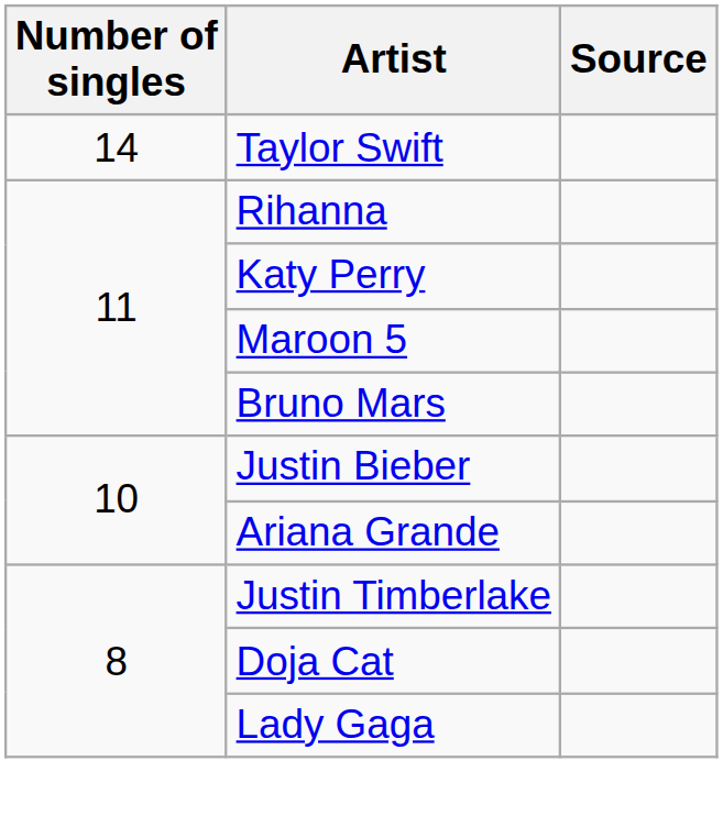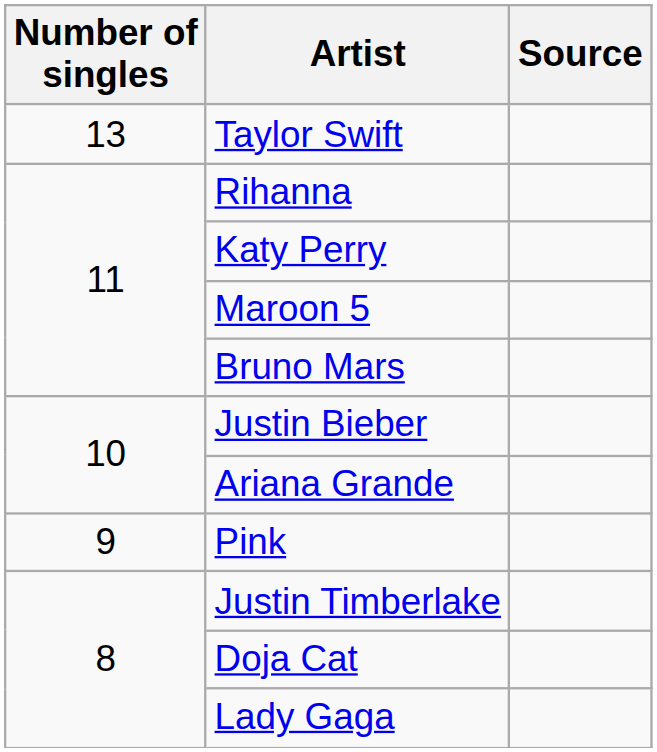Taylor Swift | Number of singles: 14 -> 13
+ row: 9 | Pink
